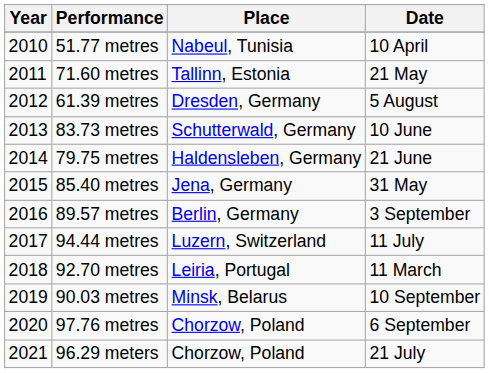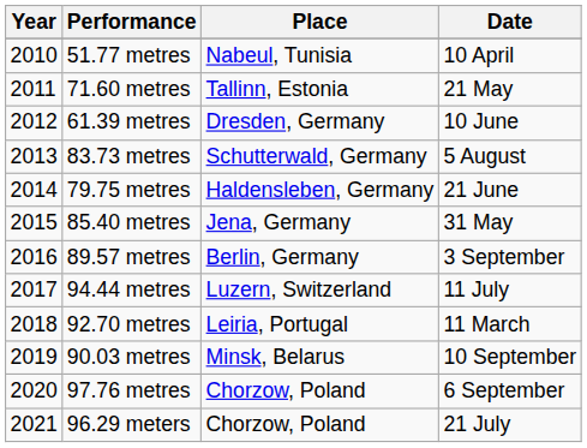61.39 metres | Date: 5 August -> 10 June
83.73 metres | Date: 10 June -> 5 August
